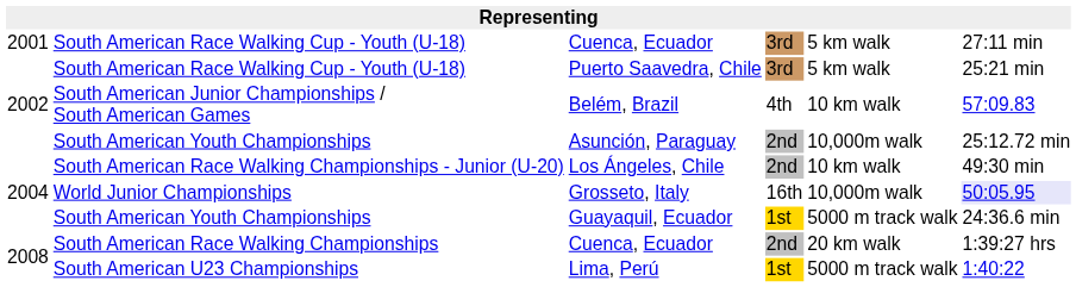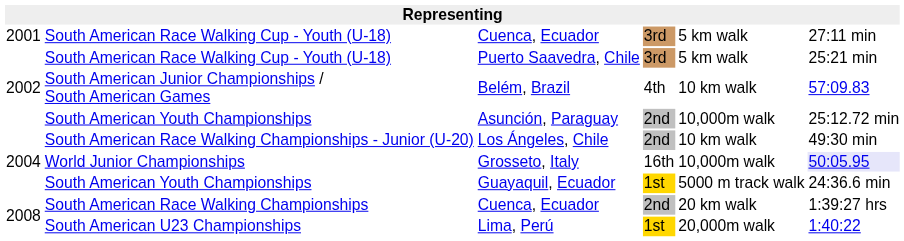Lima, Perú | column 5: 5000 m track walk -> 20,000m walk
